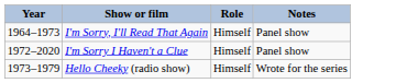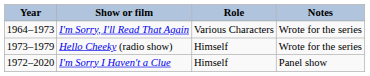I'm Sorry, I'll Read That Again | Role: Himself -> Various Characters
I'm Sorry, I'll Read That Again | Notes: Panel show -> Wrote for the series
rows swapped: Hello Cheeky (radio show) <-> I'm Sorry I Haven't a Clue
